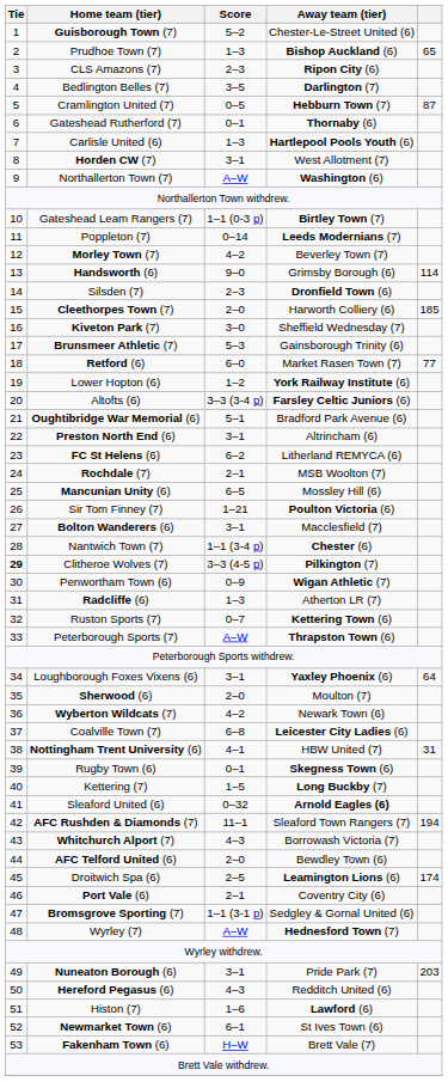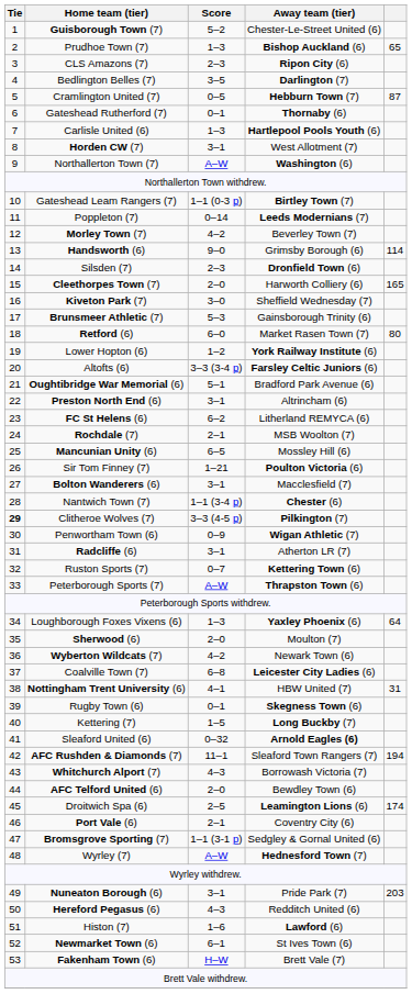Cleethorpes Town (7) | column 5: 185 -> 165
Retford (6) | column 5: 77 -> 80
Radcliffe (6) | Score: 1–3 -> 3–1
Loughborough Foxes Vixens (6) | Score: 3–1 -> 1–3
